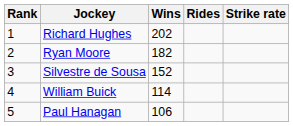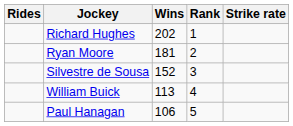columns swapped: Rank <-> Rides
Ryan Moore | Wins: 182 -> 181
William Buick | Wins: 114 -> 113
